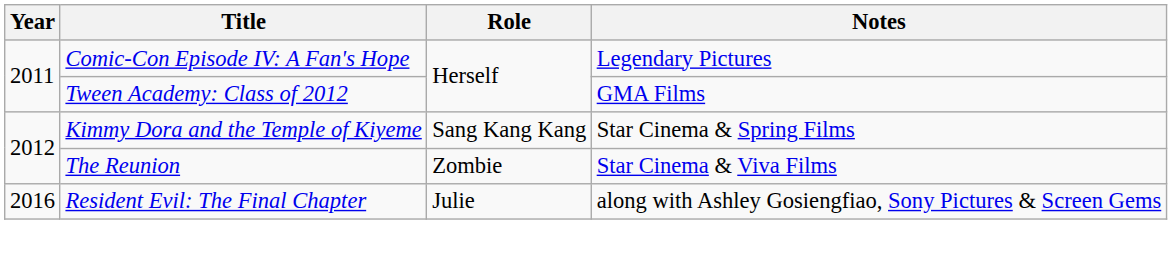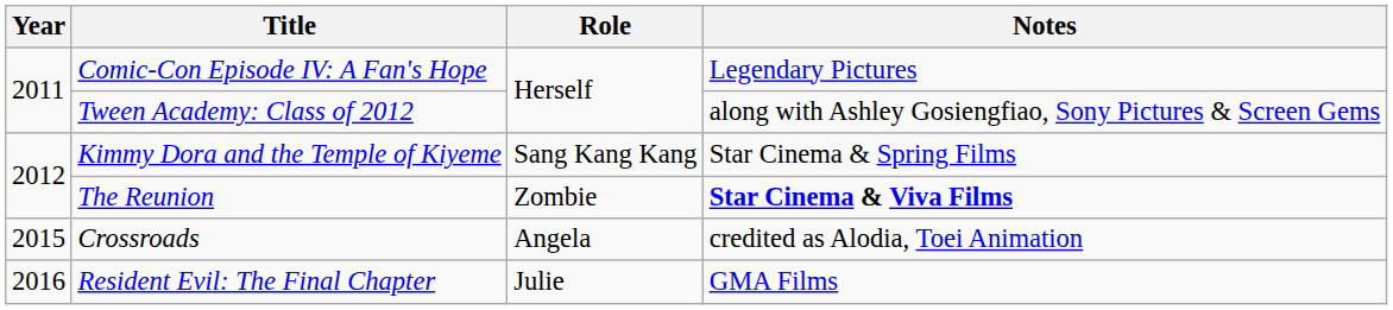Tween Academy: Class of 2012 | Notes: GMA Films -> along with Ashley Gosiengfiao, Sony Pictures & Screen Gems
The Reunion | Notes: normal -> bold
+ row: 2015 | Crossroads | Angela | credited as Alodia, Toei Animation
Resident Evil: The Final Chapter | Notes: along with Ashley Gosiengfiao, Sony Pictures & Screen Gems -> GMA Films
